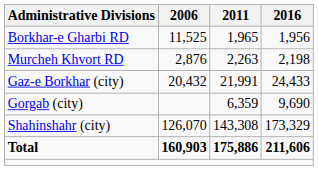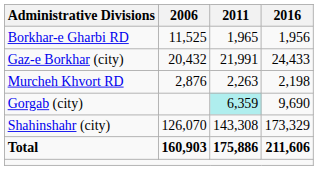rows swapped: Murcheh Khvort RD <-> Gaz-e Borkhar (city)
Gorgab (city) | 2011: no background -> paleturquoise background
